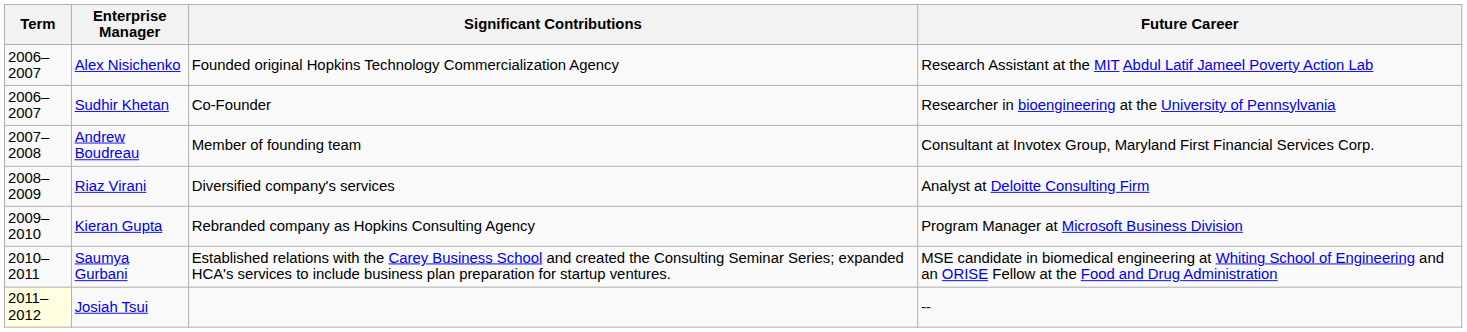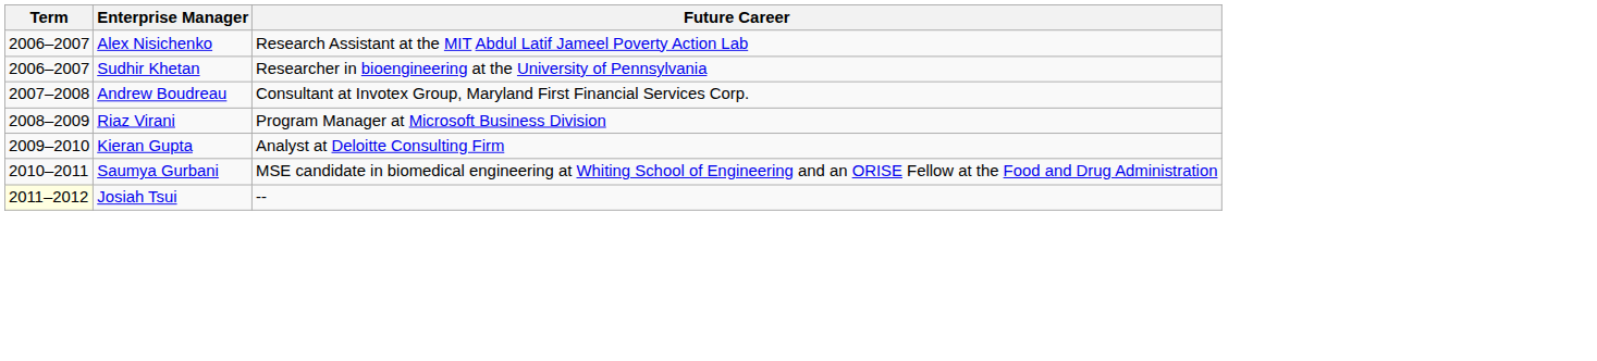- column: Significant Contributions | Founded original Hopkins Technology Commercialization Agency | Co-Founder | Member of founding team | Diversified company's services | Rebranded company as Hopkins Consulting Agency | Established relations with the Carey Business School and created the Consulting Seminar Series; expanded HCA's services to include business plan preparation for startup ventures.
Riaz Virani | Future Career: Analyst at Deloitte Consulting Firm -> Program Manager at Microsoft Business Division
Kieran Gupta | Future Career: Program Manager at Microsoft Business Division -> Analyst at Deloitte Consulting Firm
